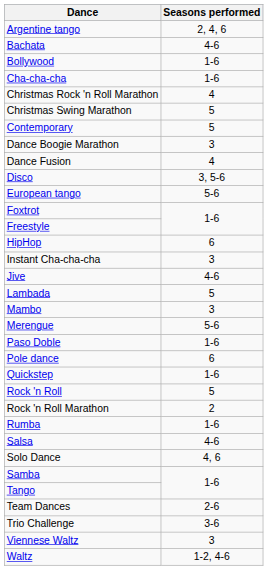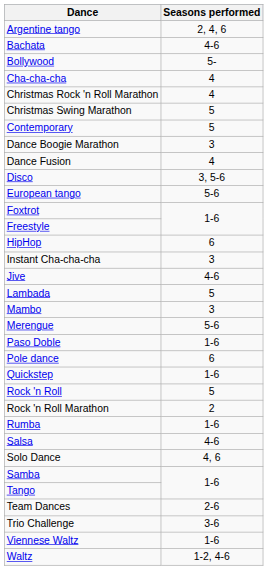Bollywood | Seasons performed: 1-6 -> 5-
Cha-cha-cha | Seasons performed: 1-6 -> 4
Viennese Waltz | Seasons performed: 3 -> 1-6
